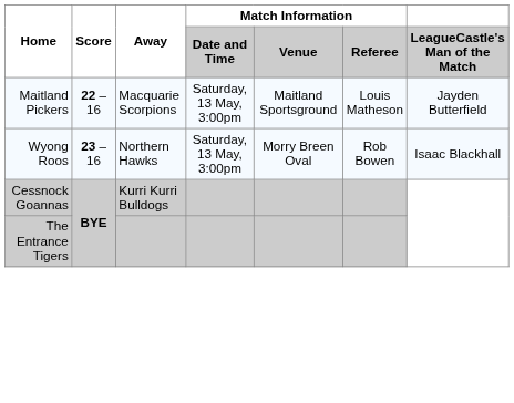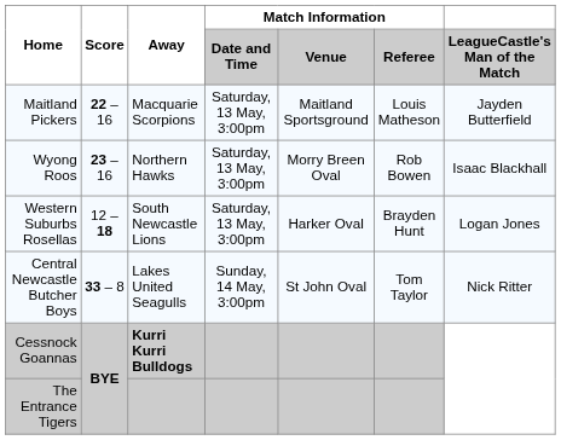+ row: Western Suburbs Rosellas | 12 – 18 | South Newcastle Lions | Saturday, 13 May, 3:00pm | Harker Oval | Brayden Hunt | Logan Jones
+ row: Central Newcastle Butcher Boys | 33 – 8 | Lakes United Seagulls | Sunday, 14 May, 3:00pm | St John Oval | Tom Taylor | Nick Ritter
Cessnock Goannas | Away: normal -> bold
